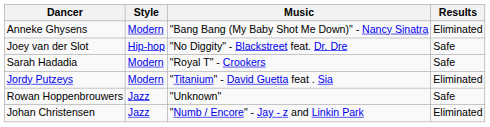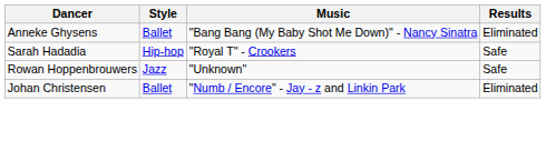Anneke Ghysens | Style: Modern -> Ballet
- row: Joey van der Slot | Hip-hop | "No Diggity" - Blackstreet feat. Dr. Dre | Safe
Sarah Hadadia | Style: Modern -> Hip-hop
- row: Jordy Putzeys | Modern | "Titanium" - David Guetta feat . Sia | Eliminated
Johan Christensen | Style: Jazz -> Ballet
